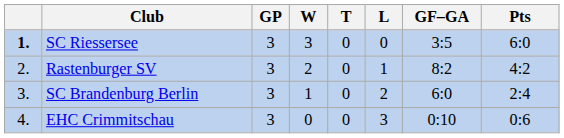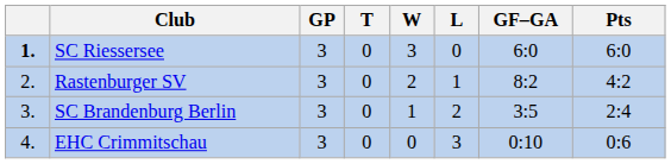columns swapped: W <-> T
SC Riessersee | GF–GA: 3:5 -> 6:0
SC Brandenburg Berlin | GF–GA: 6:0 -> 3:5
